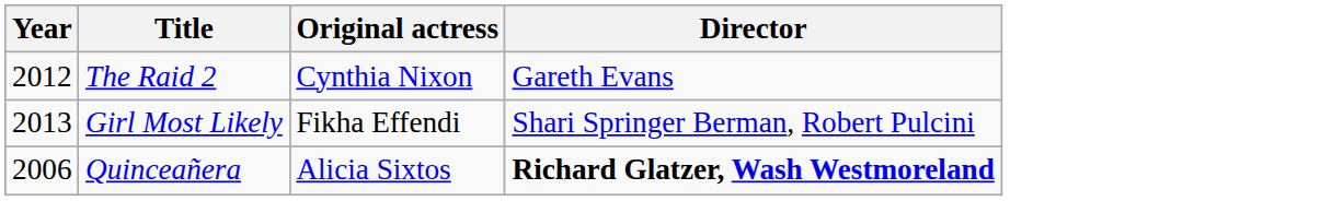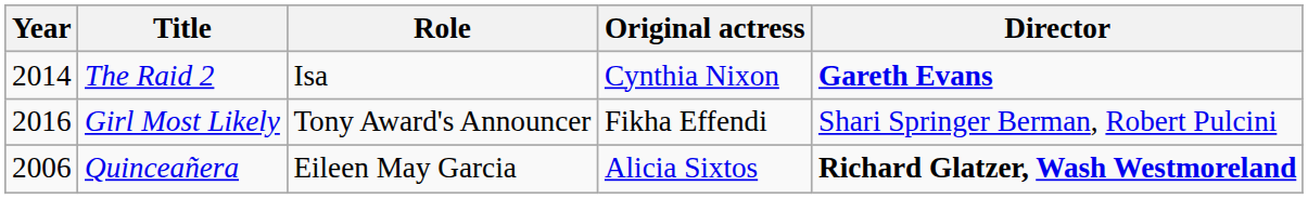+ column: Role | Isa | Tony Award's Announcer | Eileen May Garcia
The Raid 2 | Year: 2012 -> 2014
The Raid 2 | Director: normal -> bold
Girl Most Likely | Year: 2013 -> 2016
